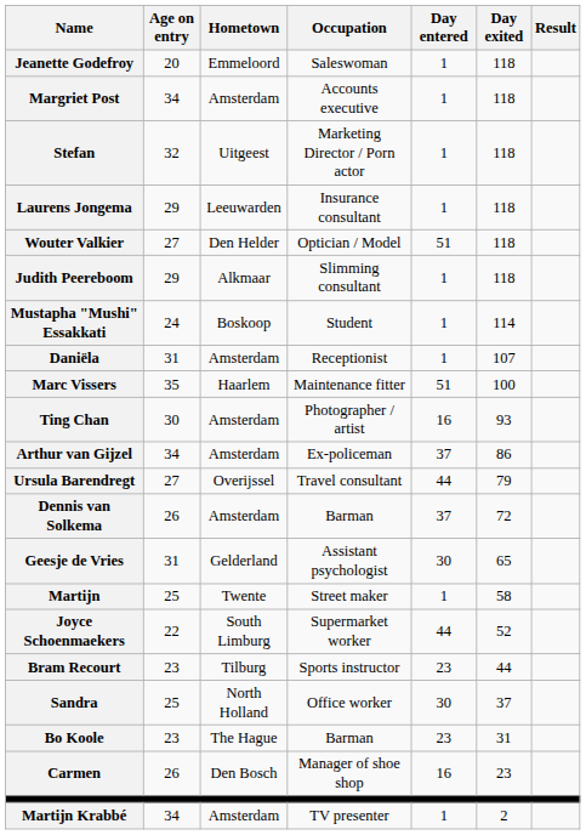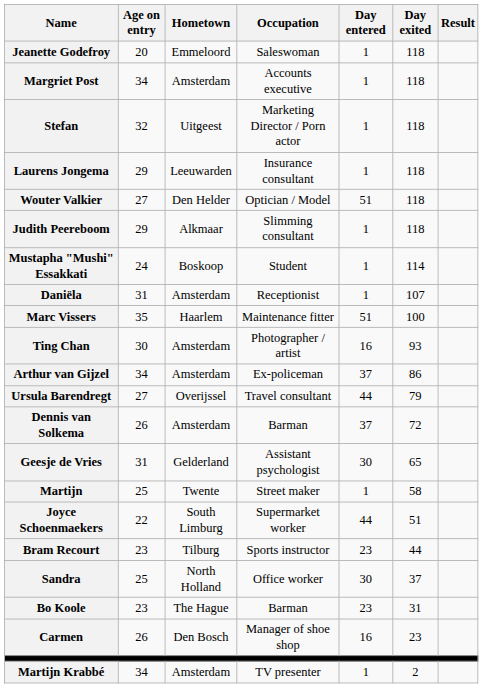Joyce Schoenmaekers | Day exited: 52 -> 51
